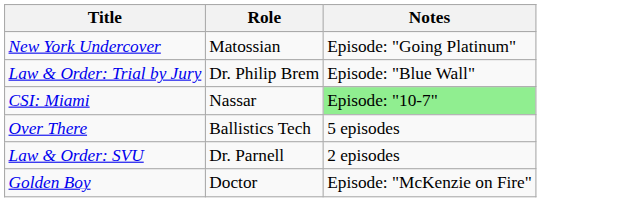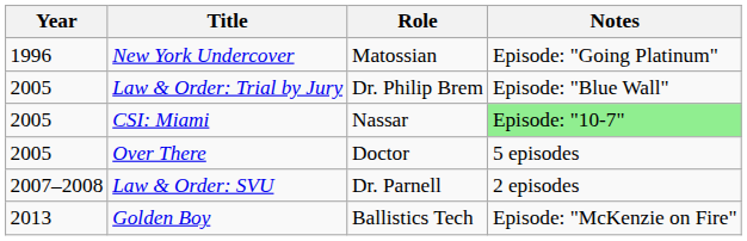+ column: Year | 1996 | 2005 | 2005 | 2005 | 2007–2008 | 2013
Over There | Role: Ballistics Tech -> Doctor
Golden Boy | Role: Doctor -> Ballistics Tech
